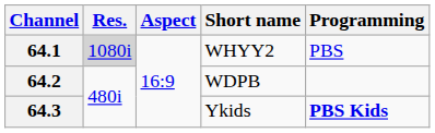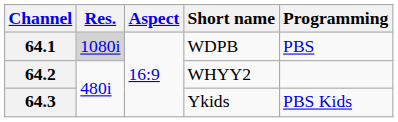64.1 | Short name: WHYY2 -> WDPB
64.2 | Short name: WDPB -> WHYY2
64.3 | Programming: bold -> normal
